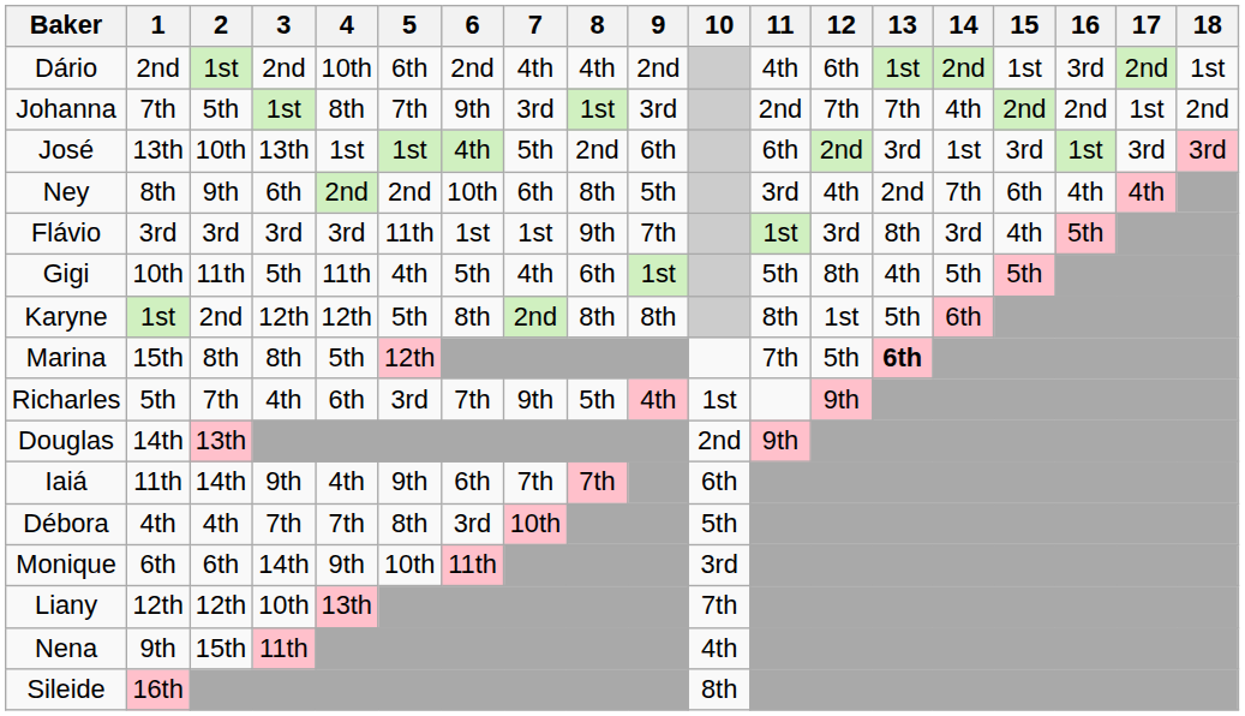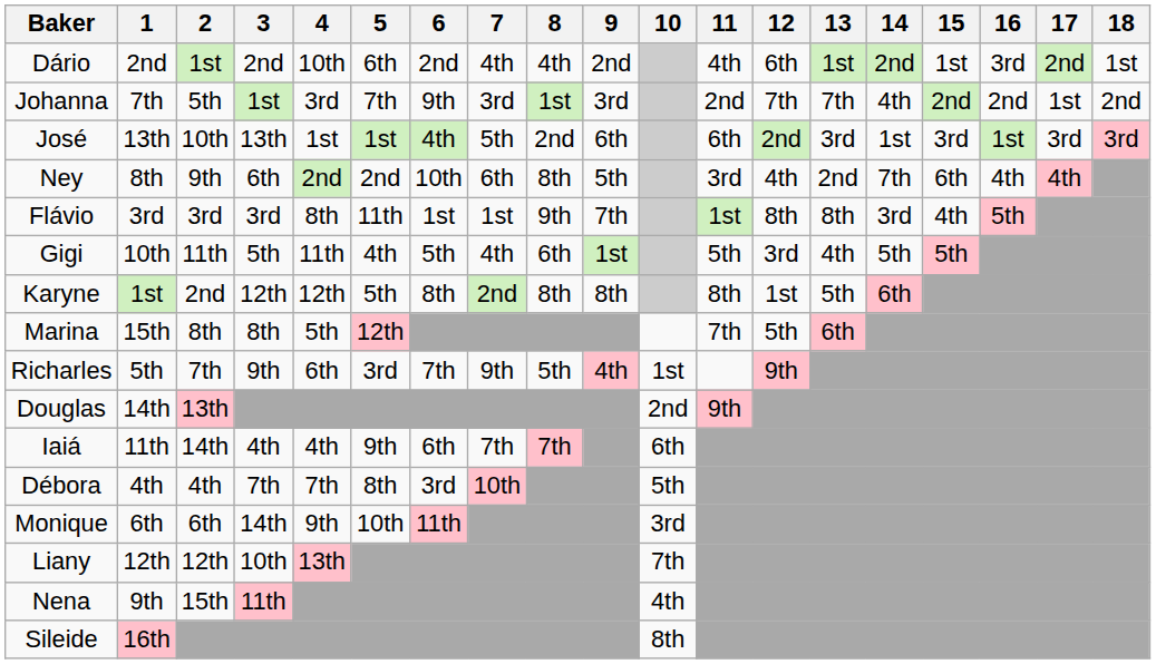Johanna | 4: 8th -> 3rd
Flávio | 4: 3rd -> 8th
Flávio | 12: 3rd -> 8th
Gigi | 12: 8th -> 3rd
Marina | 13: bold -> normal
Richarles | 3: 4th -> 9th
Iaiá | 3: 9th -> 4th
